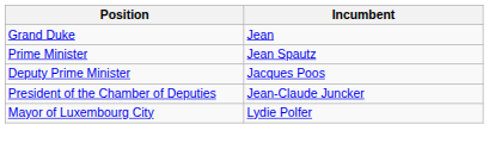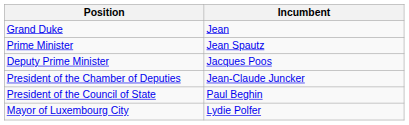+ row: President of the Council of State | Paul Beghin
